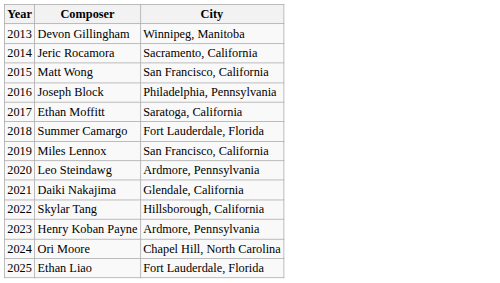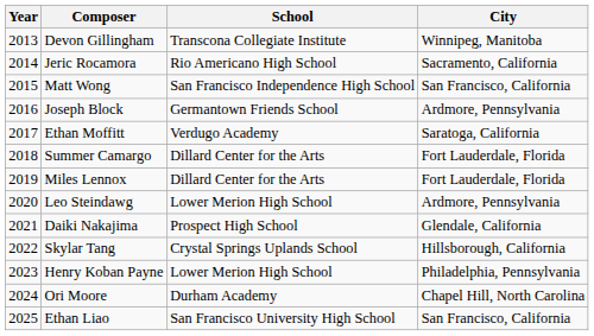+ column: School | Transcona Collegiate Institute | Rio Americano High School | San Francisco Independence High School | Germantown Friends School | Verdugo Academy | Dillard Center for the Arts | Dillard Center for the Arts | Lower Merion High School | Prospect High School | Crystal Springs Uplands School | Lower Merion High School | Durham Academy | San Francisco University High School
Joseph Block | City: Philadelphia, Pennsylvania -> Ardmore, Pennsylvania
Miles Lennox | City: San Francisco, California -> Fort Lauderdale, Florida
Henry Koban Payne | City: Ardmore, Pennsylvania -> Philadelphia, Pennsylvania
Ethan Liao | City: Fort Lauderdale, Florida -> San Francisco, California
